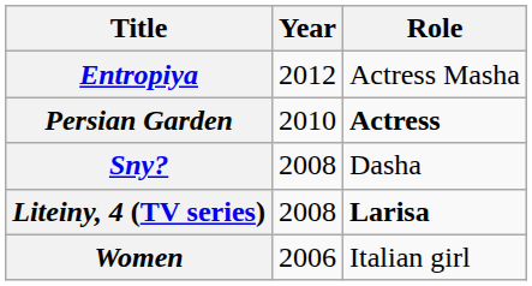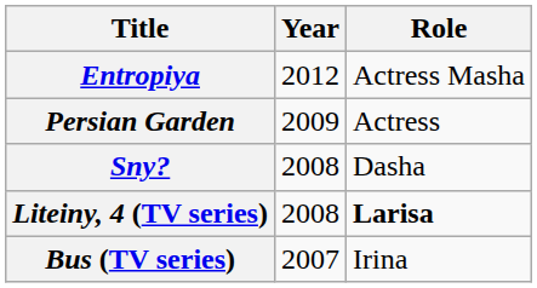Persian Garden | Year: 2010 -> 2009
Persian Garden | Role: bold -> normal
+ row: Bus (TV series) | 2007 | Irina
- row: Women | 2006 | Italian girl
